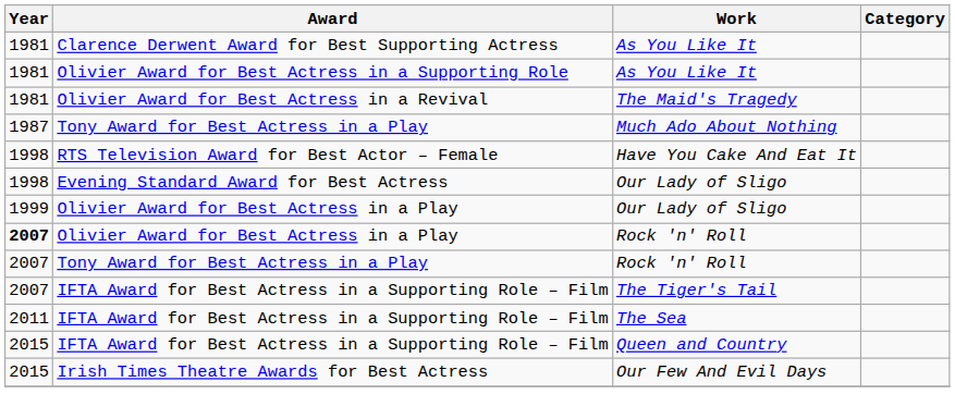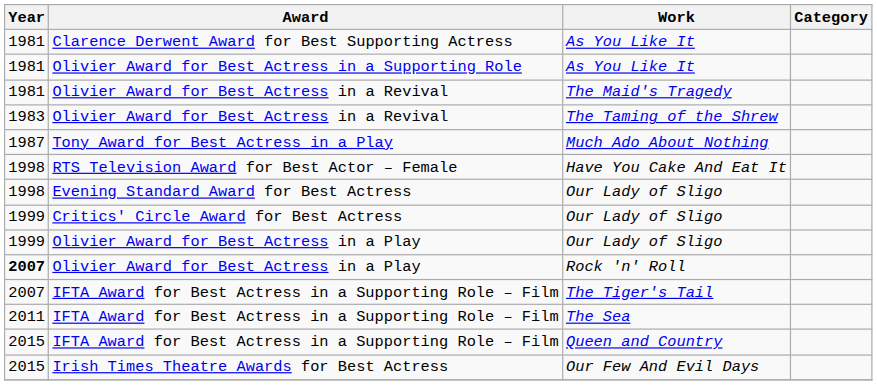+ row: 1983 | Olivier Award for Best Actress in a Revival | The Taming of the Shrew
+ row: 1999 | Critics' Circle Award for Best Actress | Our Lady of Sligo
- row: 2007 | Tony Award for Best Actress in a Play | Rock 'n' Roll
